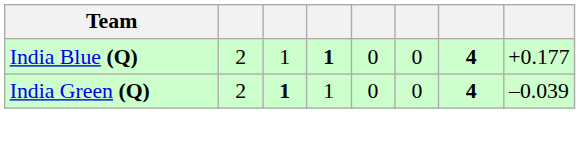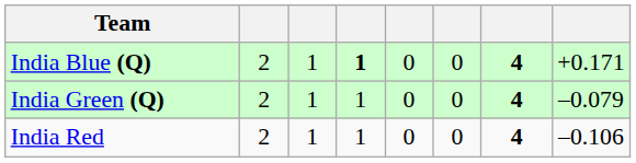India Blue (Q) | column 8: +0.177 -> +0.171
India Green (Q) | column 3: bold -> normal
India Green (Q) | column 8: –0.039 -> –0.079
+ row: India Red | 2 | 1 | 1 | 0 | 0 | 4 | –0.106
